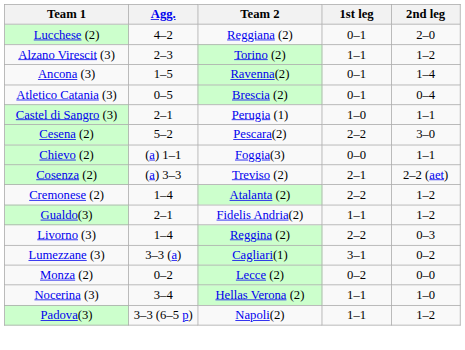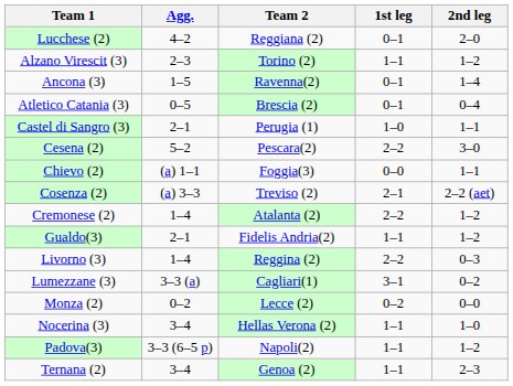+ row: Ternana (2) | 3–4 | Genoa (2) | 1–1 | 2–3
